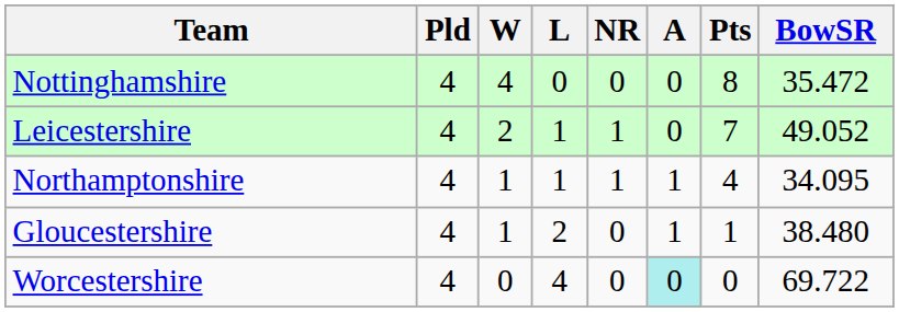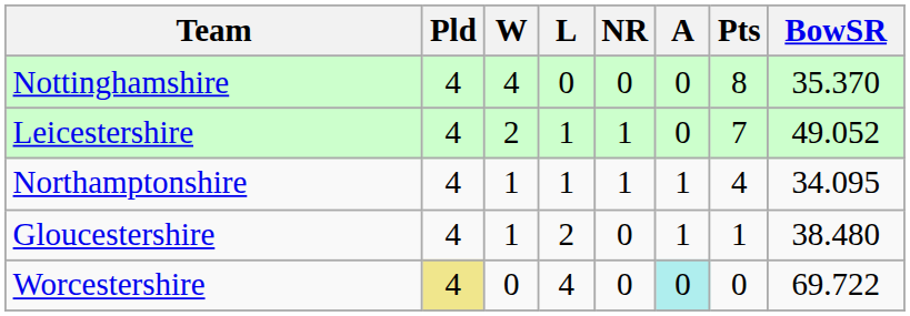Nottinghamshire | BowSR: 35.472 -> 35.370
Worcestershire | Pld: no background -> khaki background
